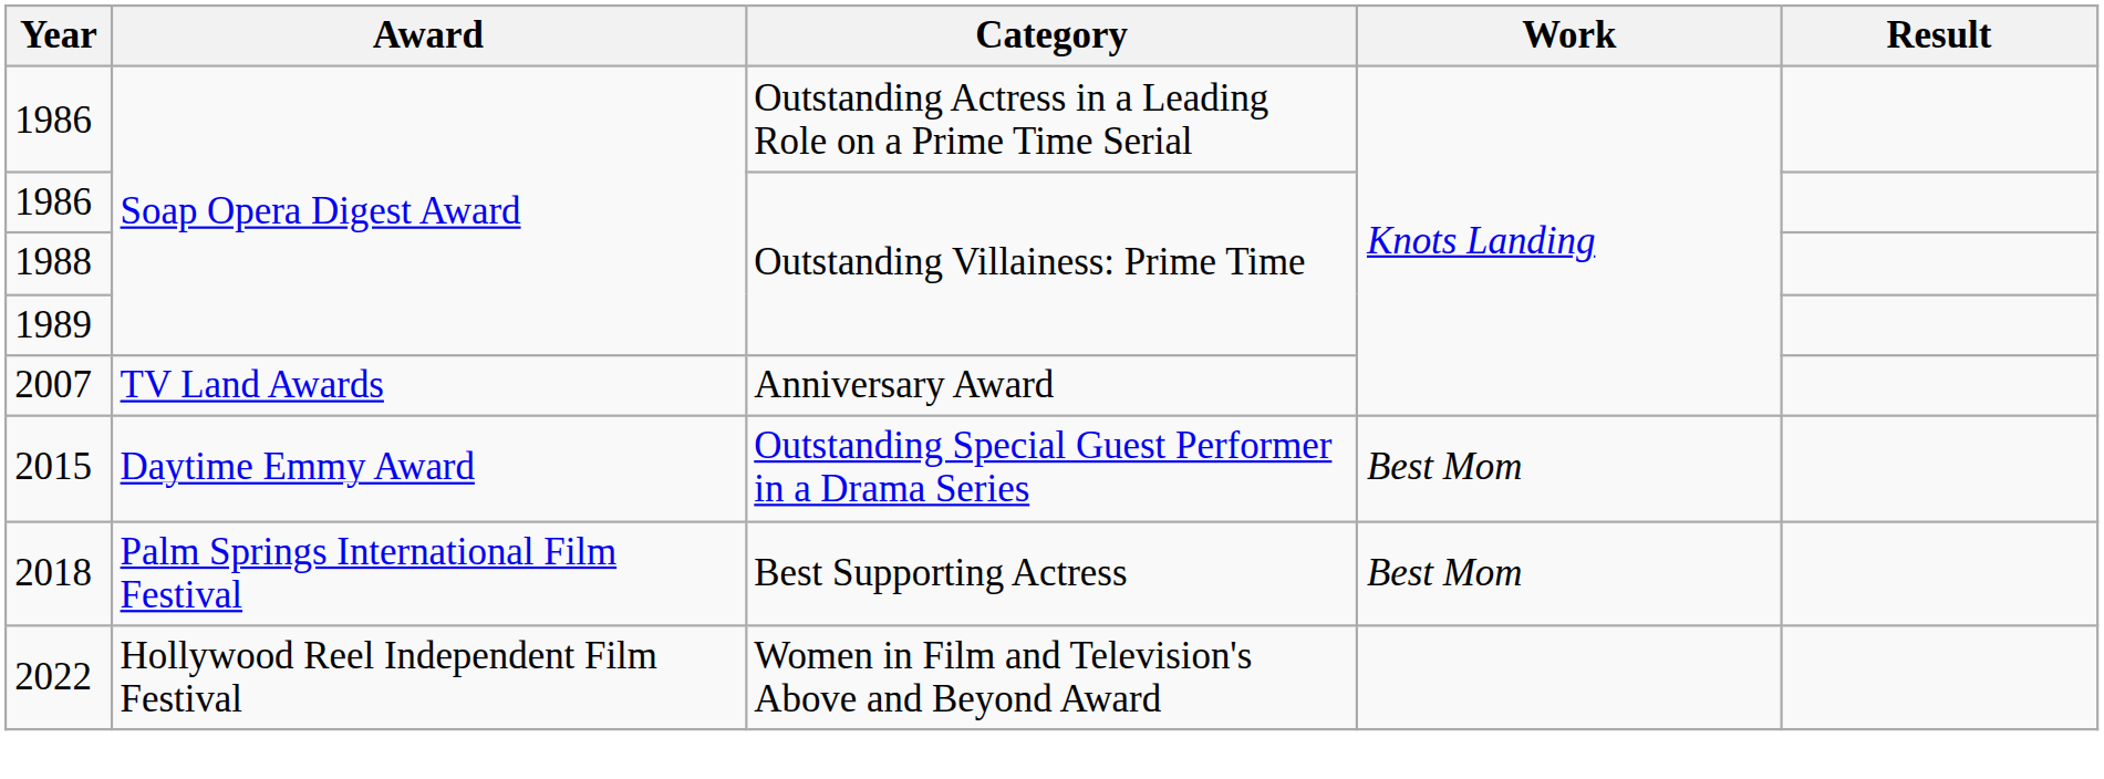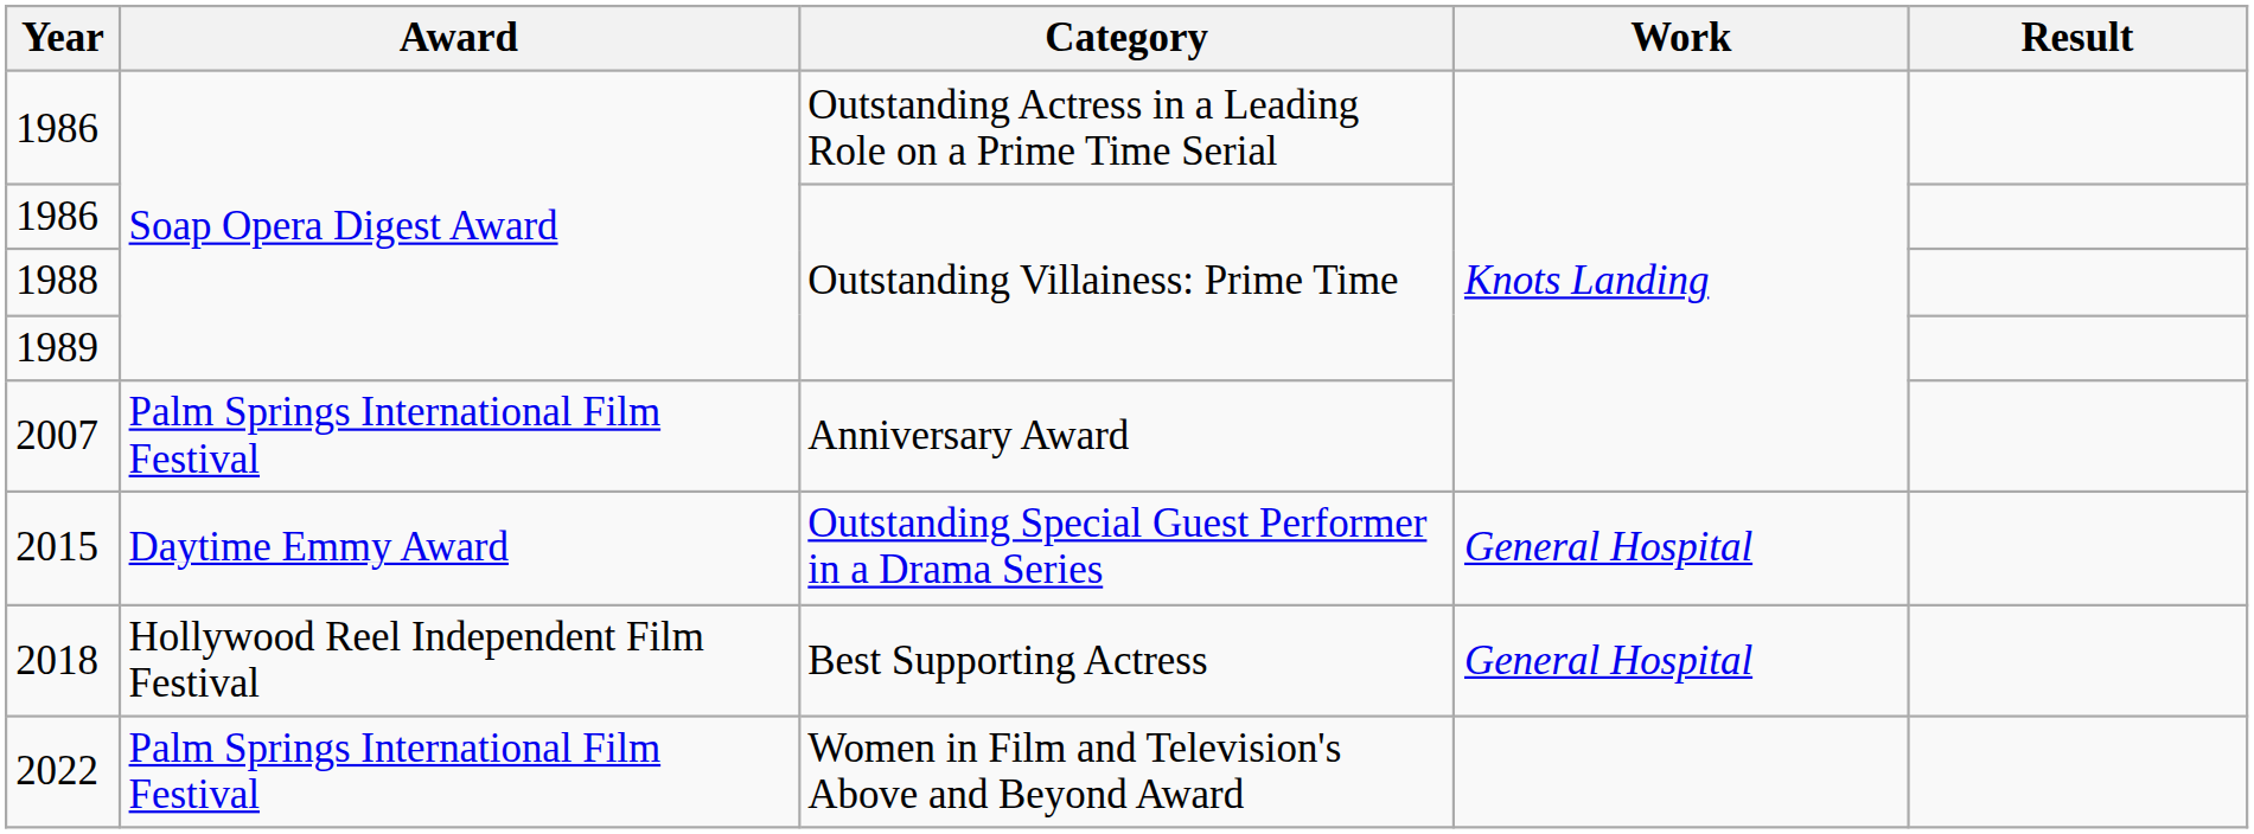2007 | Award: TV Land Awards -> Palm Springs International Film Festival
2015 | Work: Best Mom -> General Hospital
2018 | Award: Palm Springs International Film Festival -> Hollywood Reel Independent Film Festival
2018 | Work: Best Mom -> General Hospital
2022 | Award: Hollywood Reel Independent Film Festival -> Palm Springs International Film Festival
